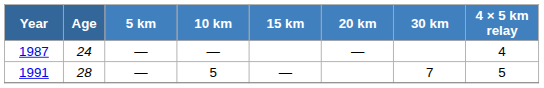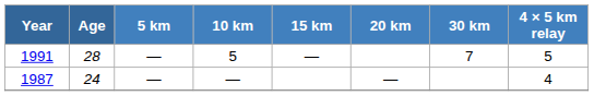rows swapped: 1987 <-> 1991
